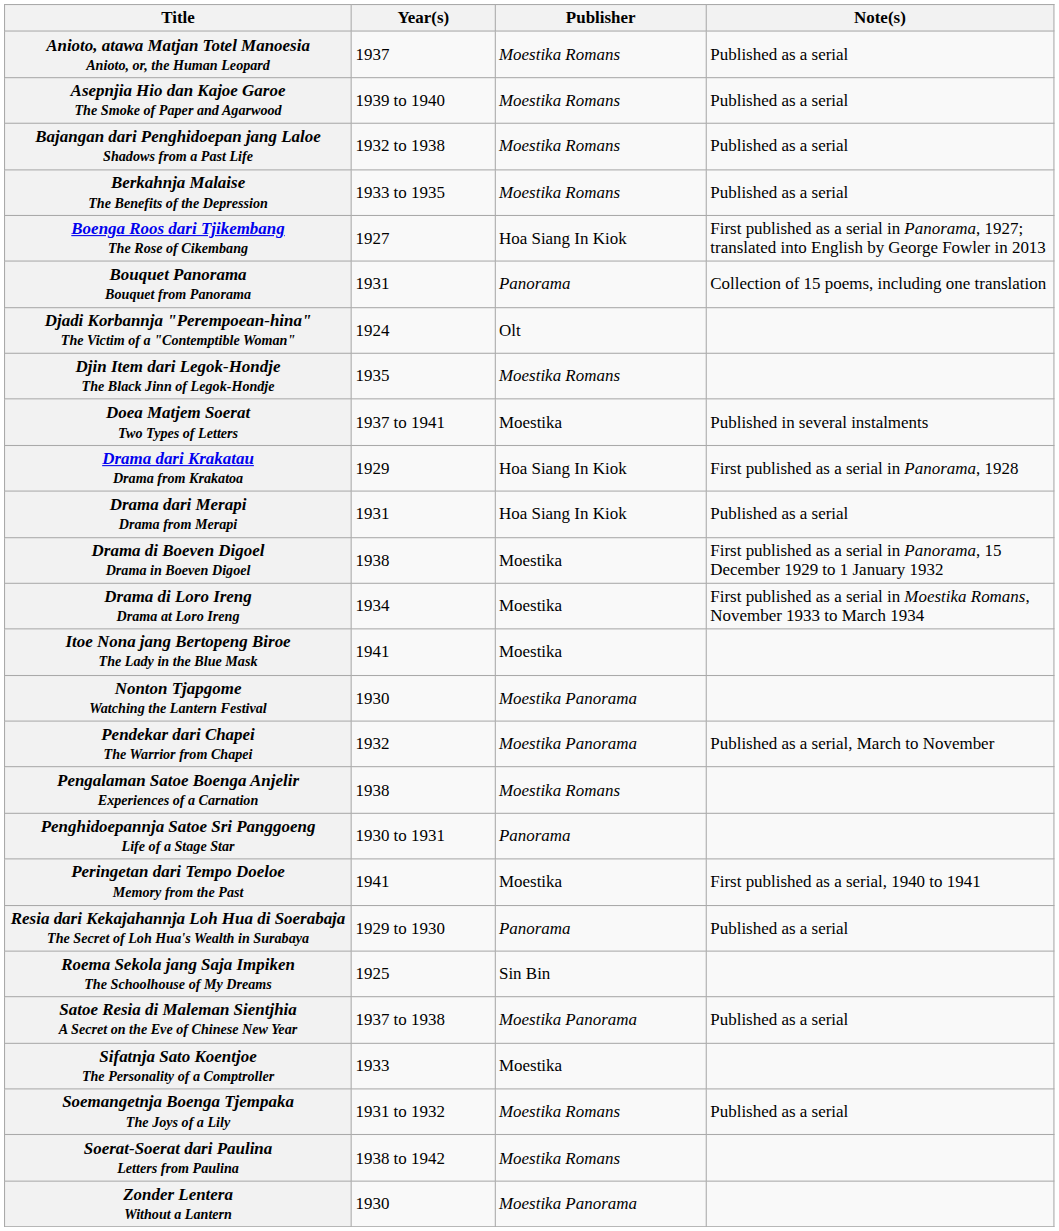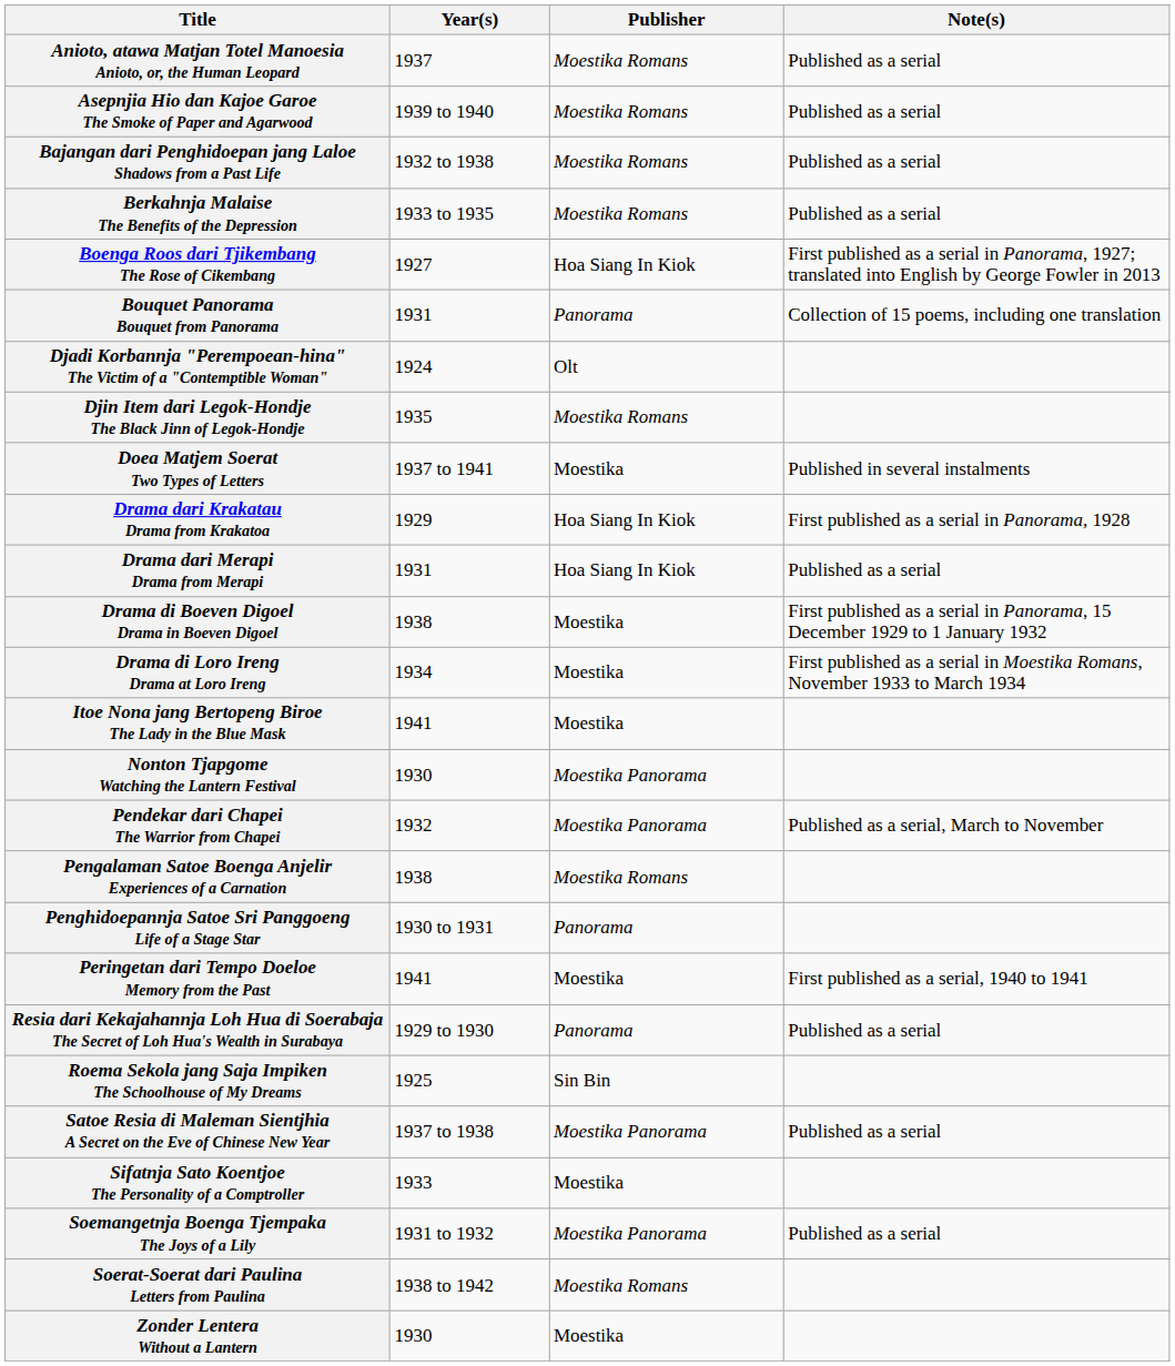Soemangetnja Boenga Tjempaka The Joys of a Lily | Publisher: Moestika Romans -> Moestika Panorama
Zonder Lentera Without a Lantern | Publisher: Moestika Panorama -> Moestika
